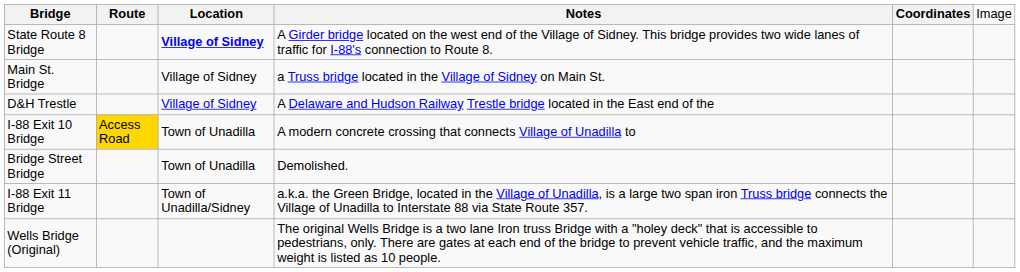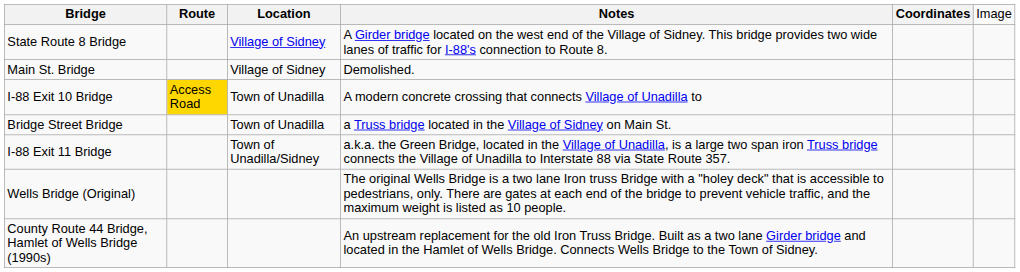State Route 8 Bridge | column 3: bold -> normal
Main St. Bridge | column 4: a Truss bridge located in the Village of Sidney on Main St. -> Demolished.
- row: D&H Trestle | Village of Sidney | A Delaware and Hudson Railway Trestle bridge located in the East end of the
Bridge Street Bridge | column 4: Demolished. -> a Truss bridge located in the Village of Sidney on Main St.
+ row: County Route 44 Bridge, Hamlet of Wells Bridge (1990s) | An upstream replacement for the old Iron Truss Bridge. Built as a two lane Girder bridge and located in the Hamlet of Wells Bridge. Connects Wells Bridge to the Town of Sidney.
